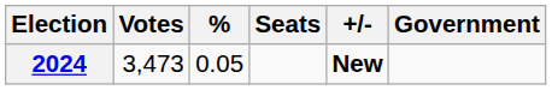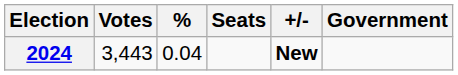2024 | Votes: 3,473 -> 3,443
2024 | %: 0.05 -> 0.04
